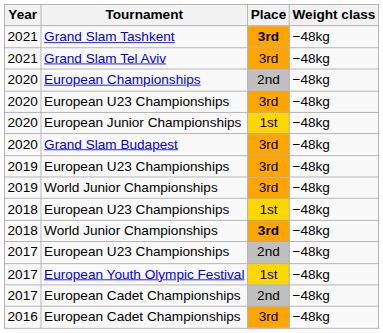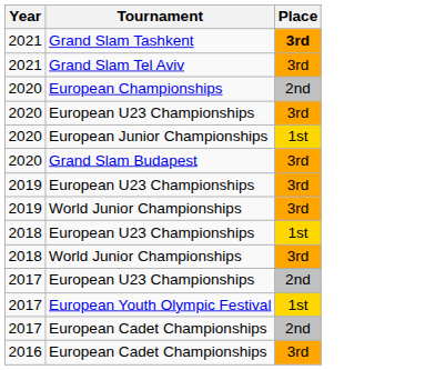- column: Weight class | −48kg | −48kg | −48kg | −48kg | −48kg | −48kg | −48kg | −48kg | −48kg | −48kg | −48kg | −48kg | −48kg | −48kg
2018 / World Junior Championships | Place: bold -> normal
